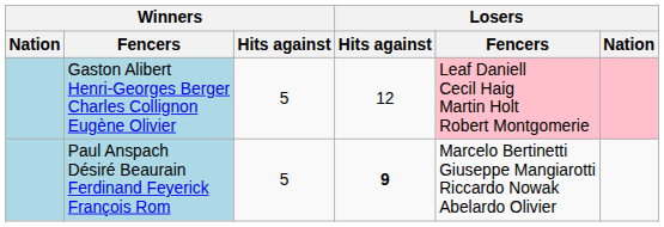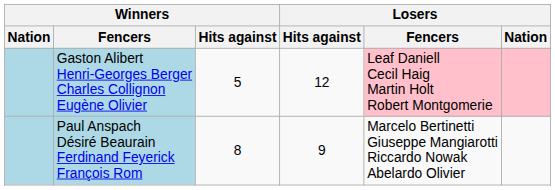Paul Anspach Désiré Beaurain Ferdinand Feyerick François Rom | Winners / Hits against: 5 -> 8
Paul Anspach Désiré Beaurain Ferdinand Feyerick François Rom | Losers / Hits against: bold -> normal
